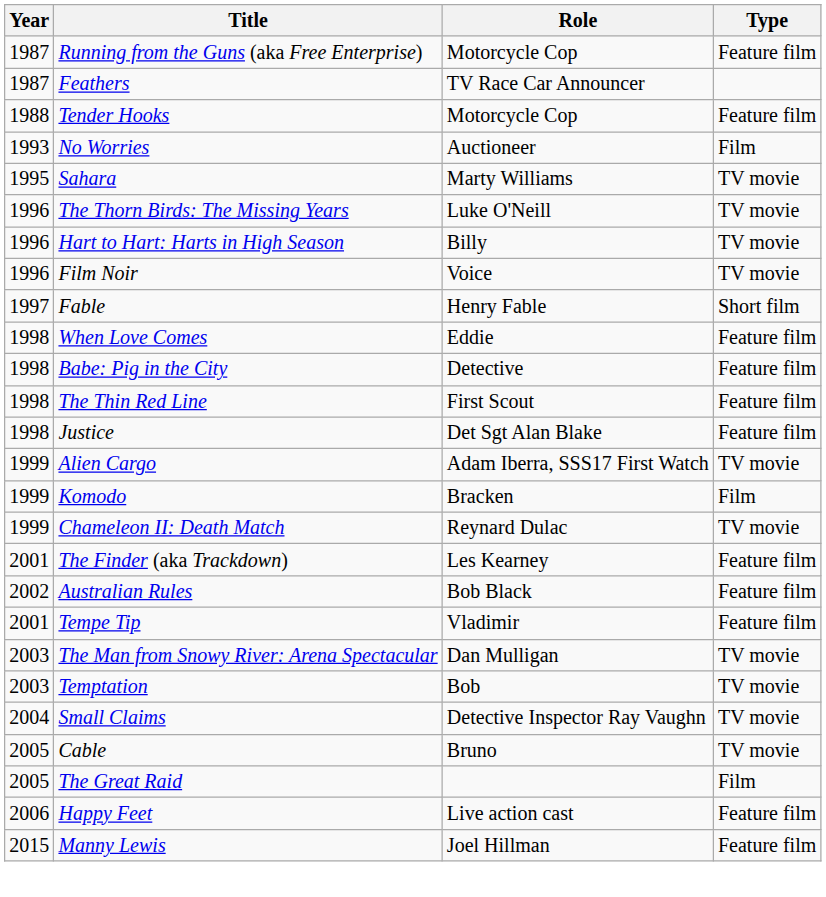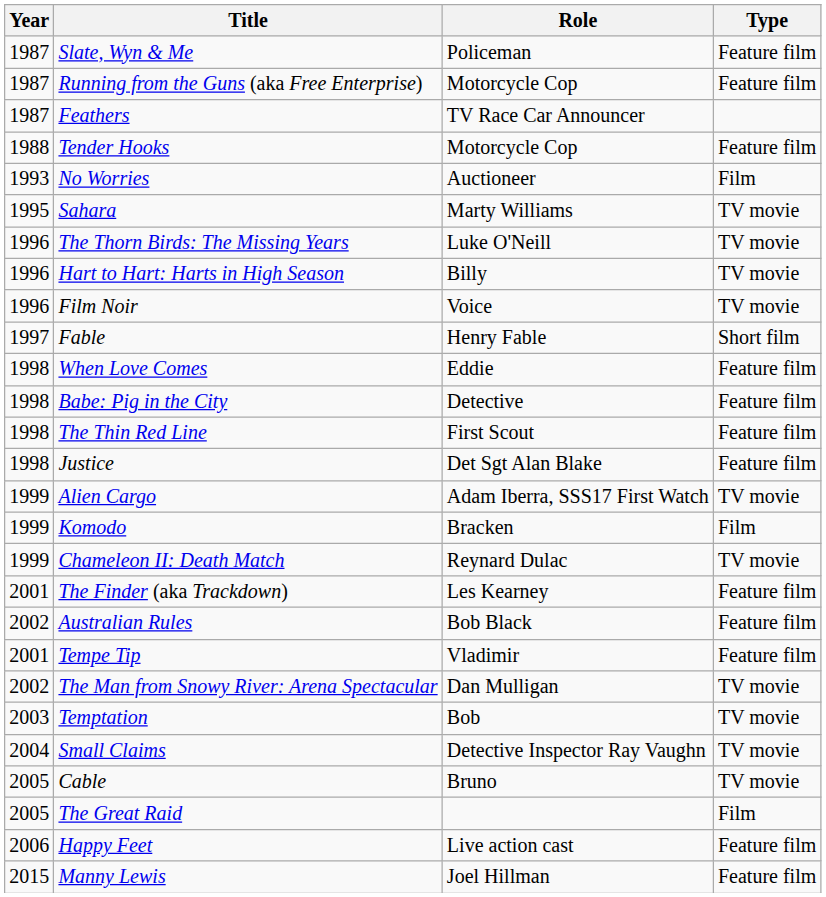+ row: 1987 | Slate, Wyn & Me | Policeman | Feature film
The Man from Snowy River: Arena Spectacular | Year: 2003 -> 2002
